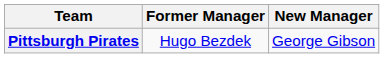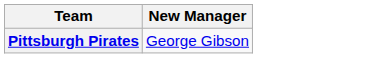- column: Former Manager | Hugo Bezdek
